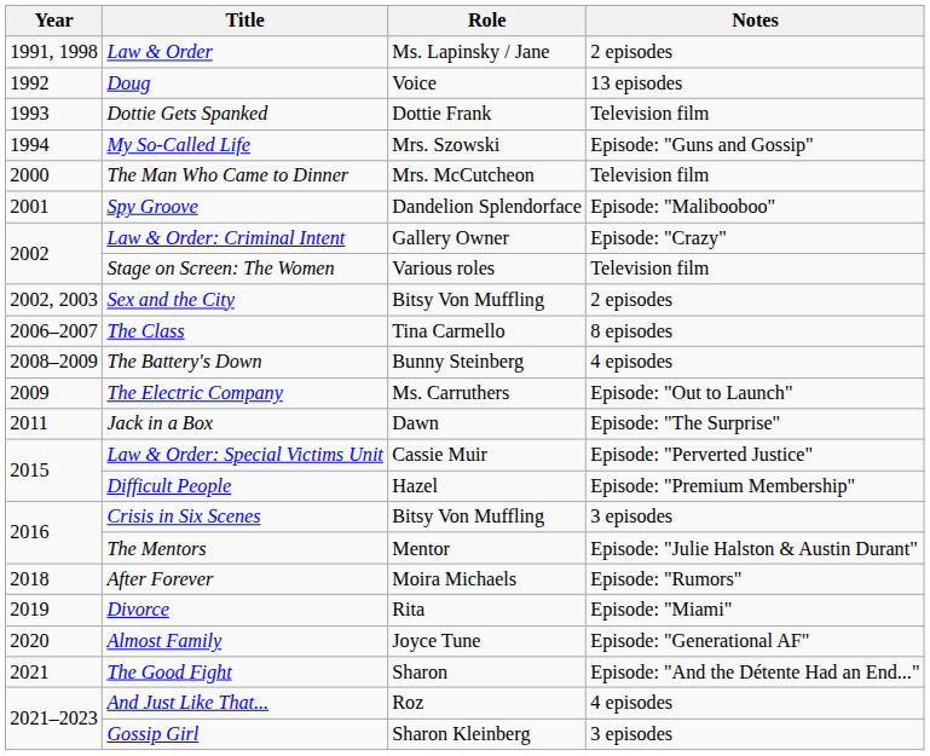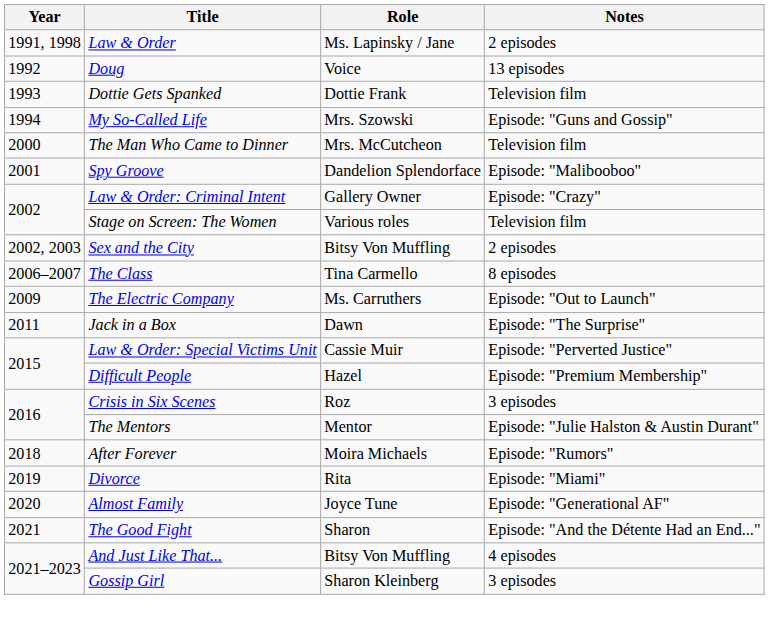- row: 2008–2009 | The Battery's Down | Bunny Steinberg | 4 episodes
Crisis in Six Scenes | Role: Bitsy Von Muffling -> Roz
And Just Like That... | Role: Roz -> Bitsy Von Muffling
